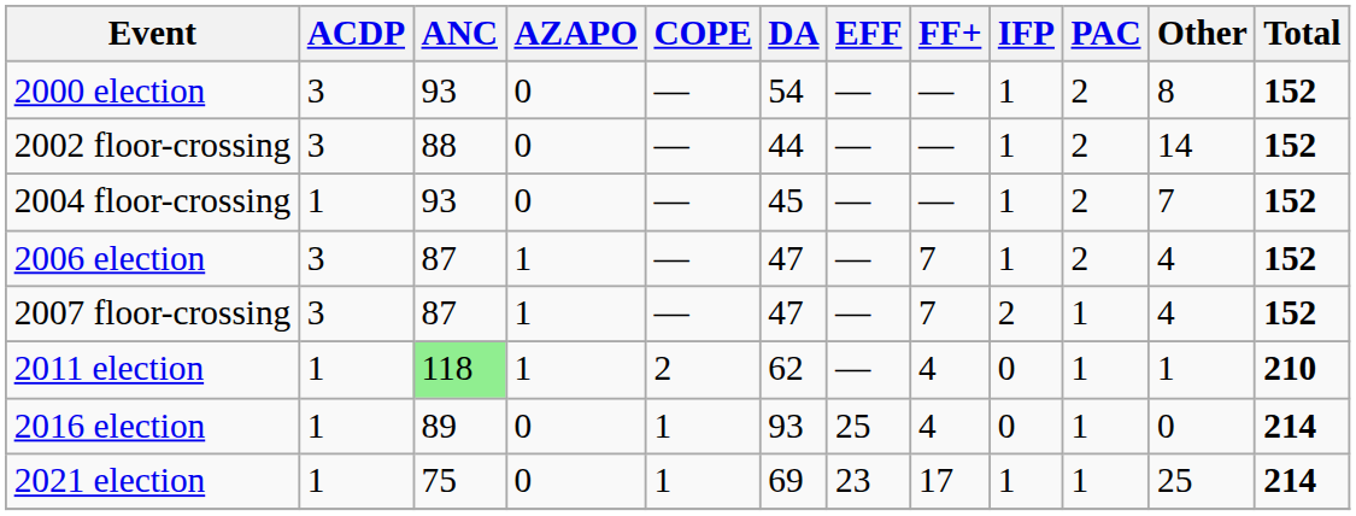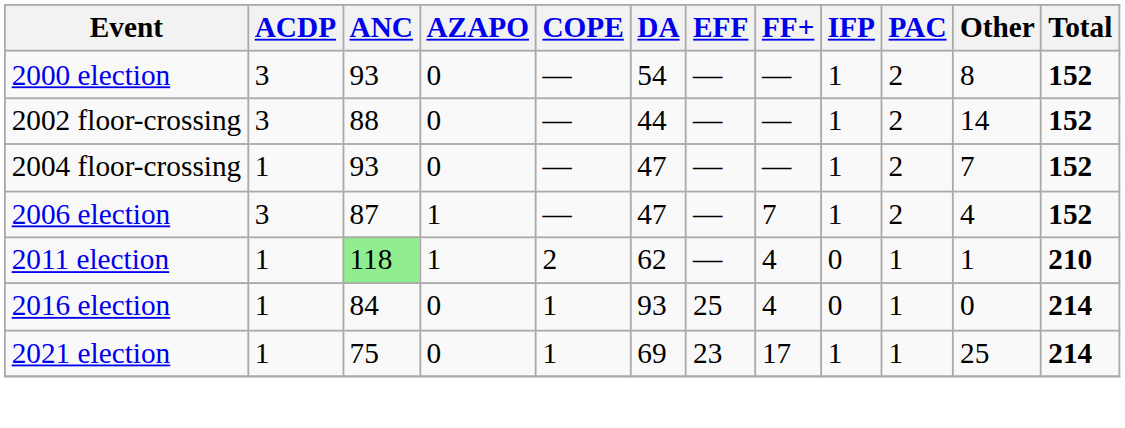2004 floor-crossing | DA: 45 -> 47
- row: 2007 floor-crossing | 3 | 87 | 1 | — | 47 | — | 7 | 2 | 1 | 4 | 152
2016 election | ANC: 89 -> 84
